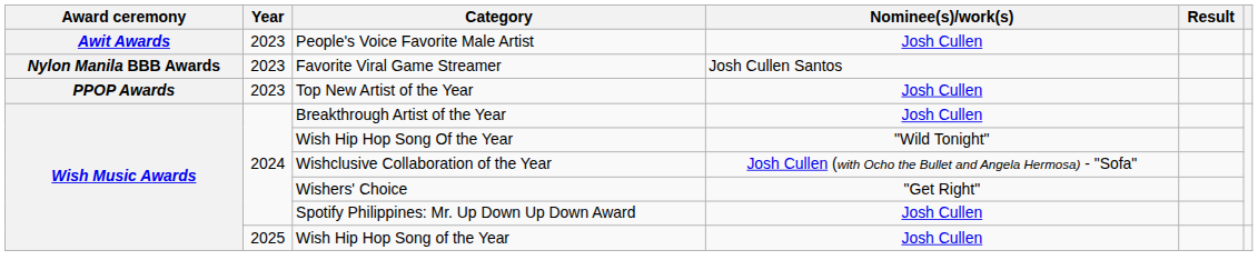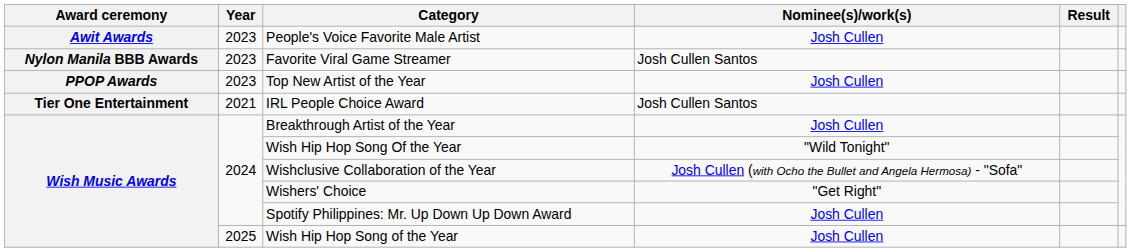+ row: Tier One Entertainment | 2021 | IRL People Choice Award | Josh Cullen Santos
